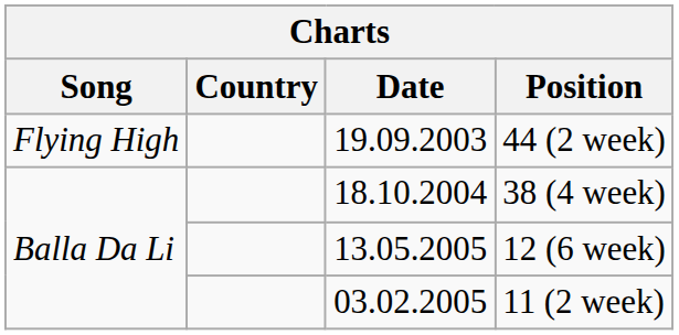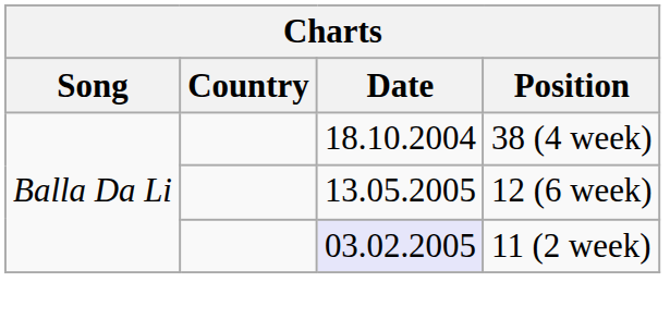- row: Flying High | 19.09.2003 | 44 (2 week)
11 (2 week) | Date: no background -> lavender background
